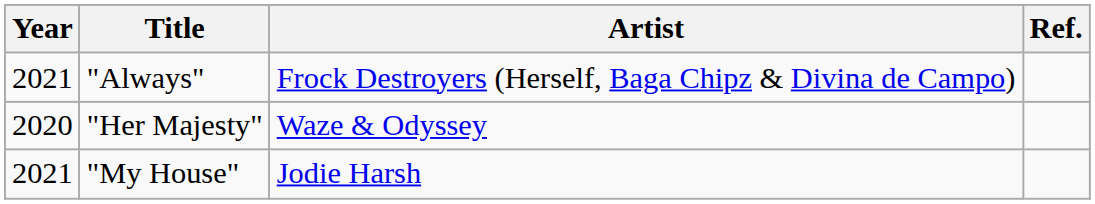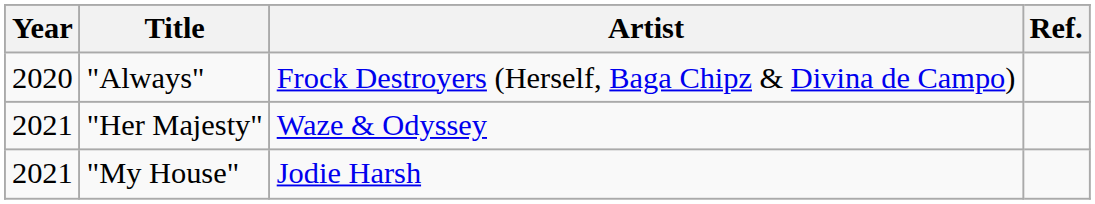"Always" | Year: 2021 -> 2020
"Her Majesty" | Year: 2020 -> 2021
